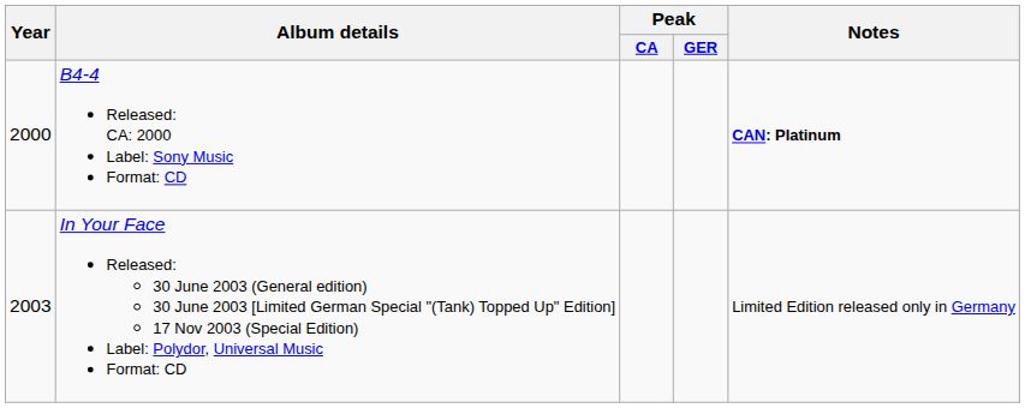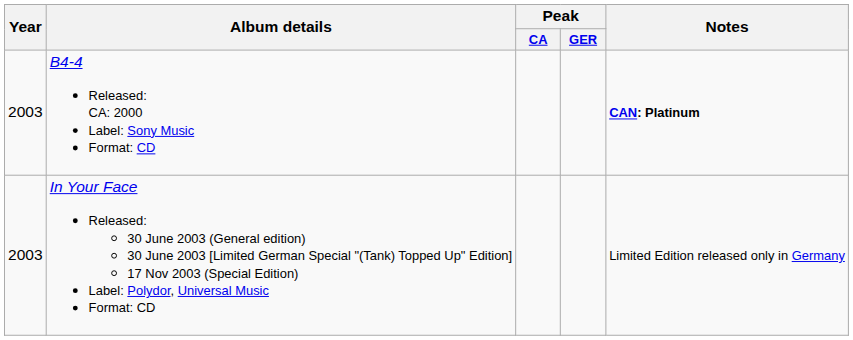B4-4 Released: CA: 2000 Label: Sony Music Format: CD | Year: 2000 -> 2003
